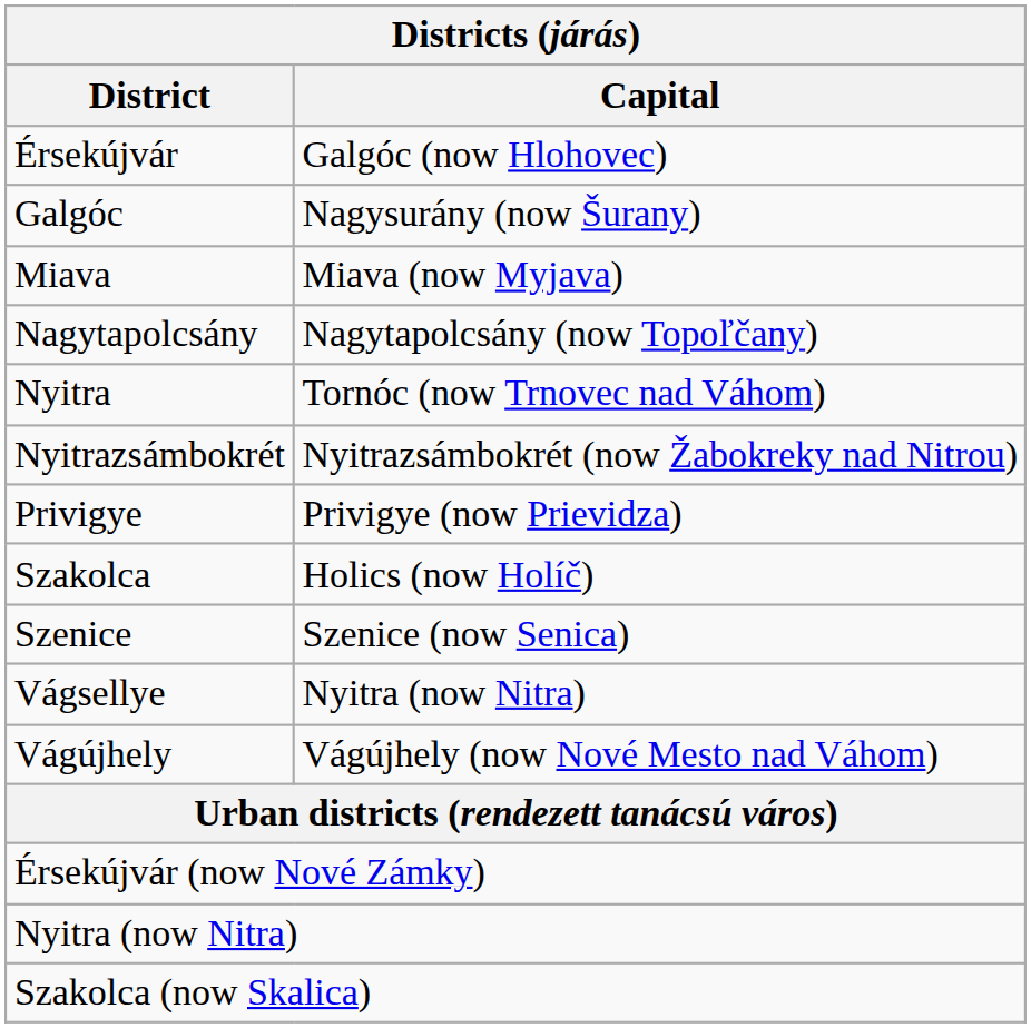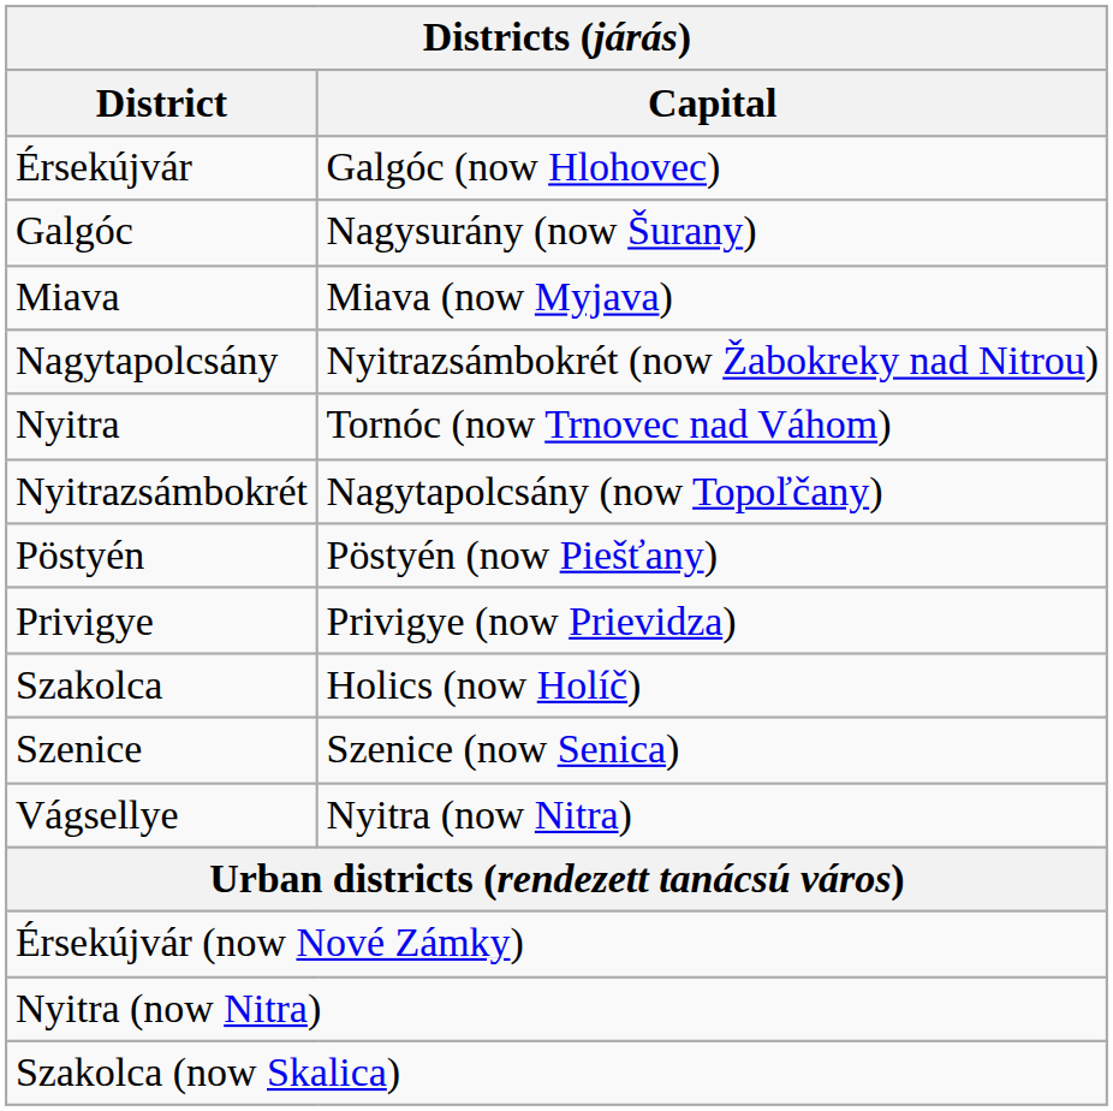Nagytapolcsány | Capital: Nagytapolcsány (now Topoľčany) -> Nyitrazsámbokrét (now Žabokreky nad Nitrou)
Nyitrazsámbokrét | Capital: Nyitrazsámbokrét (now Žabokreky nad Nitrou) -> Nagytapolcsány (now Topoľčany)
+ row: Pöstyén | Pöstyén (now Piešťany)
- row: Vágújhely | Vágújhely (now Nové Mesto nad Váhom)
